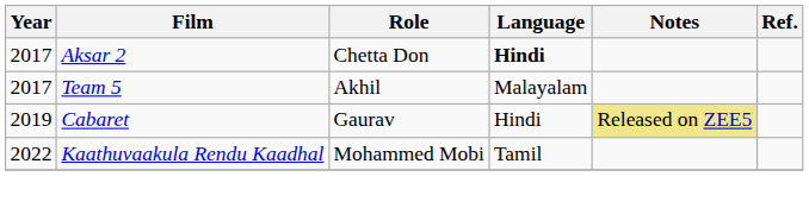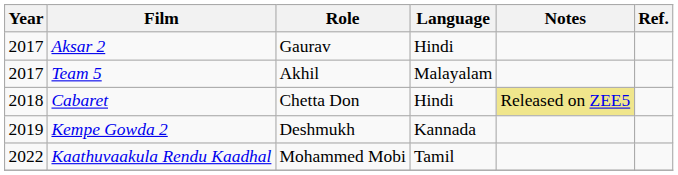Aksar 2 | Role: Chetta Don -> Gaurav
Aksar 2 | Language: bold -> normal
Cabaret | Year: 2019 -> 2018
Cabaret | Role: Gaurav -> Chetta Don
+ row: 2019 | Kempe Gowda 2 | Deshmukh | Kannada
